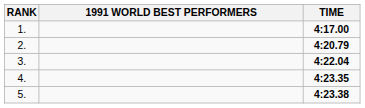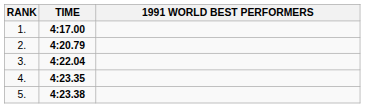columns swapped: 1991 WORLD BEST PERFORMERS <-> TIME
